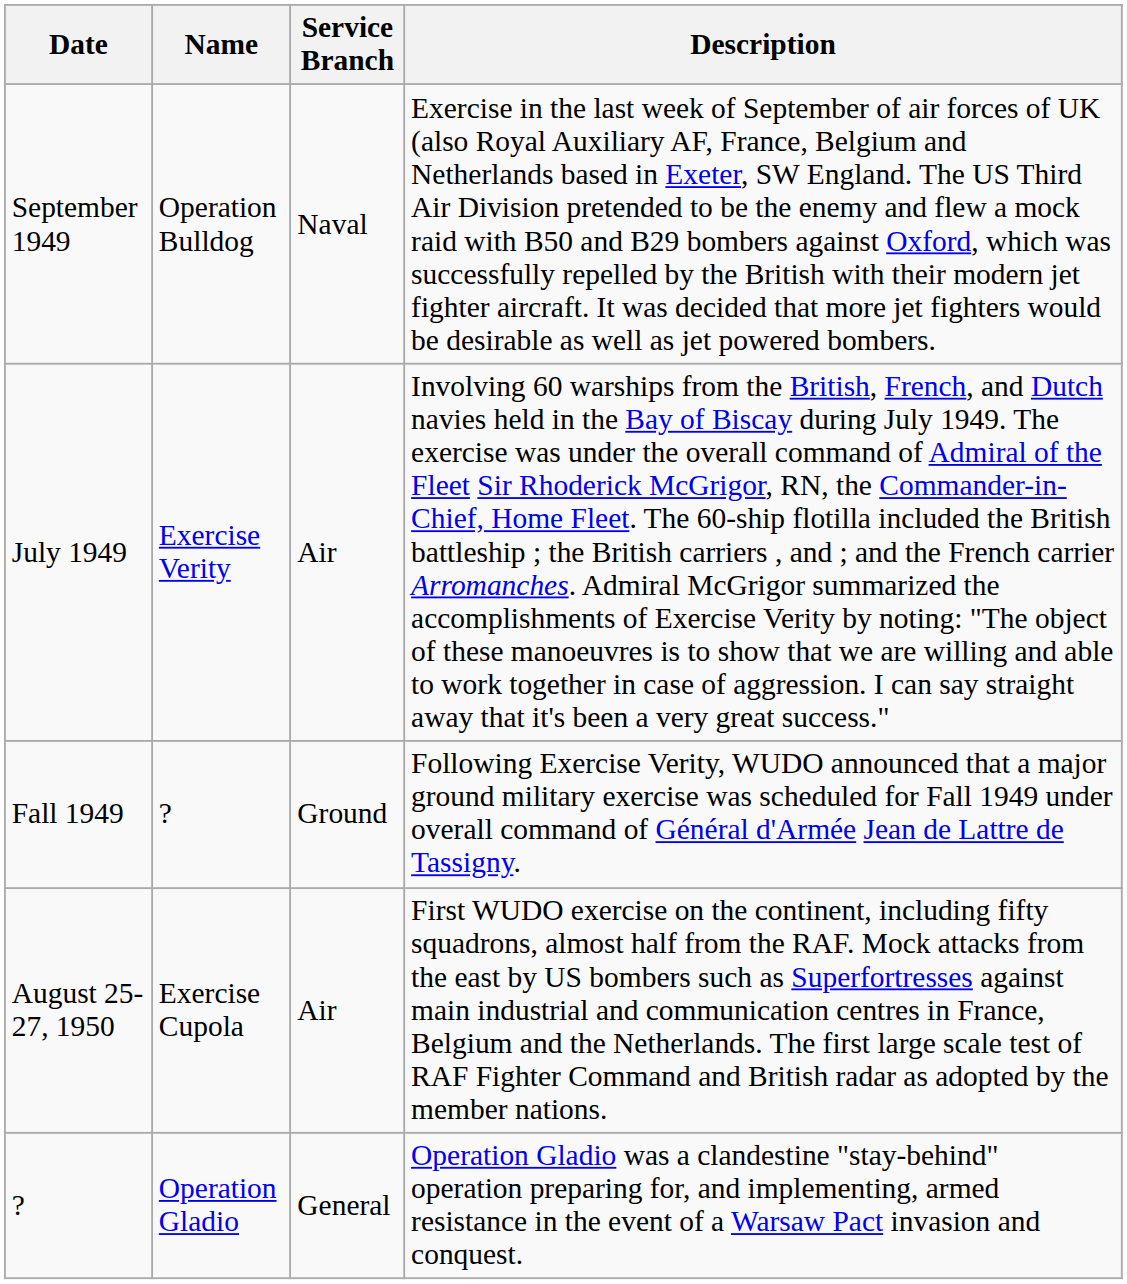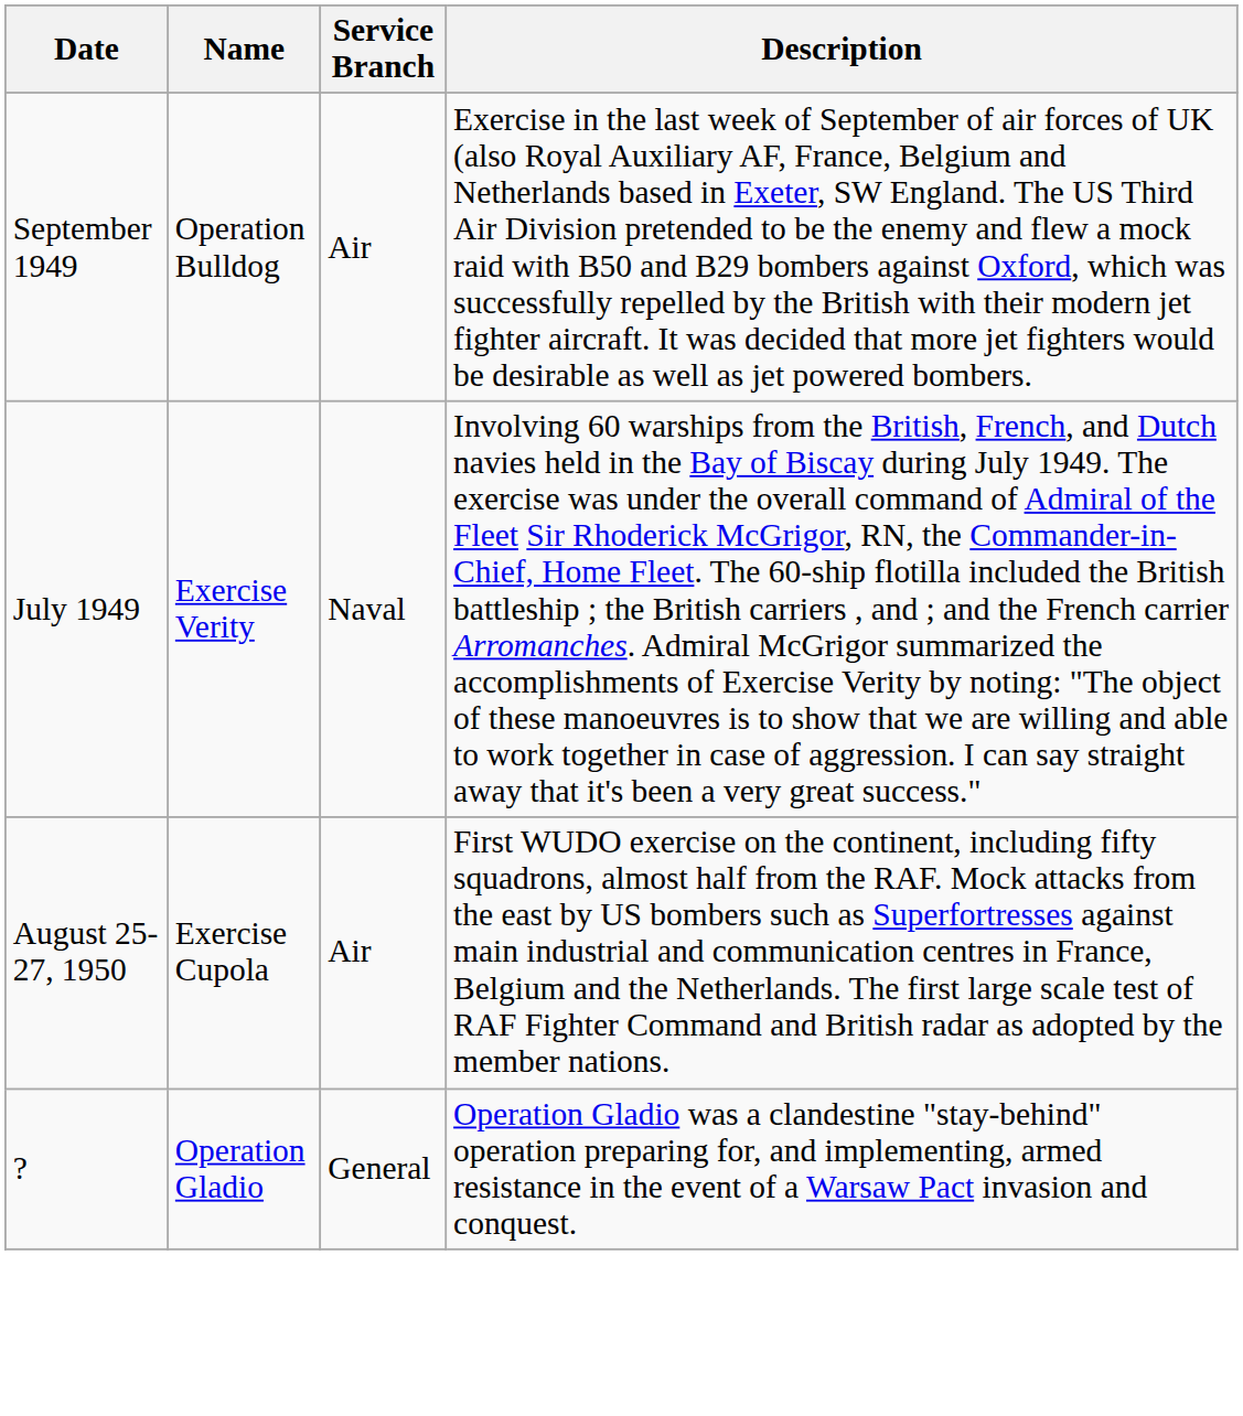September 1949 | Service Branch: Naval -> Air
July 1949 | Service Branch: Air -> Naval
- row: Fall 1949 | ? | Ground | Following Exercise Verity, WUDO announced that a major ground military exercise was scheduled for Fall 1949 under overall command of Général d'Armée Jean de Lattre de Tassigny.
